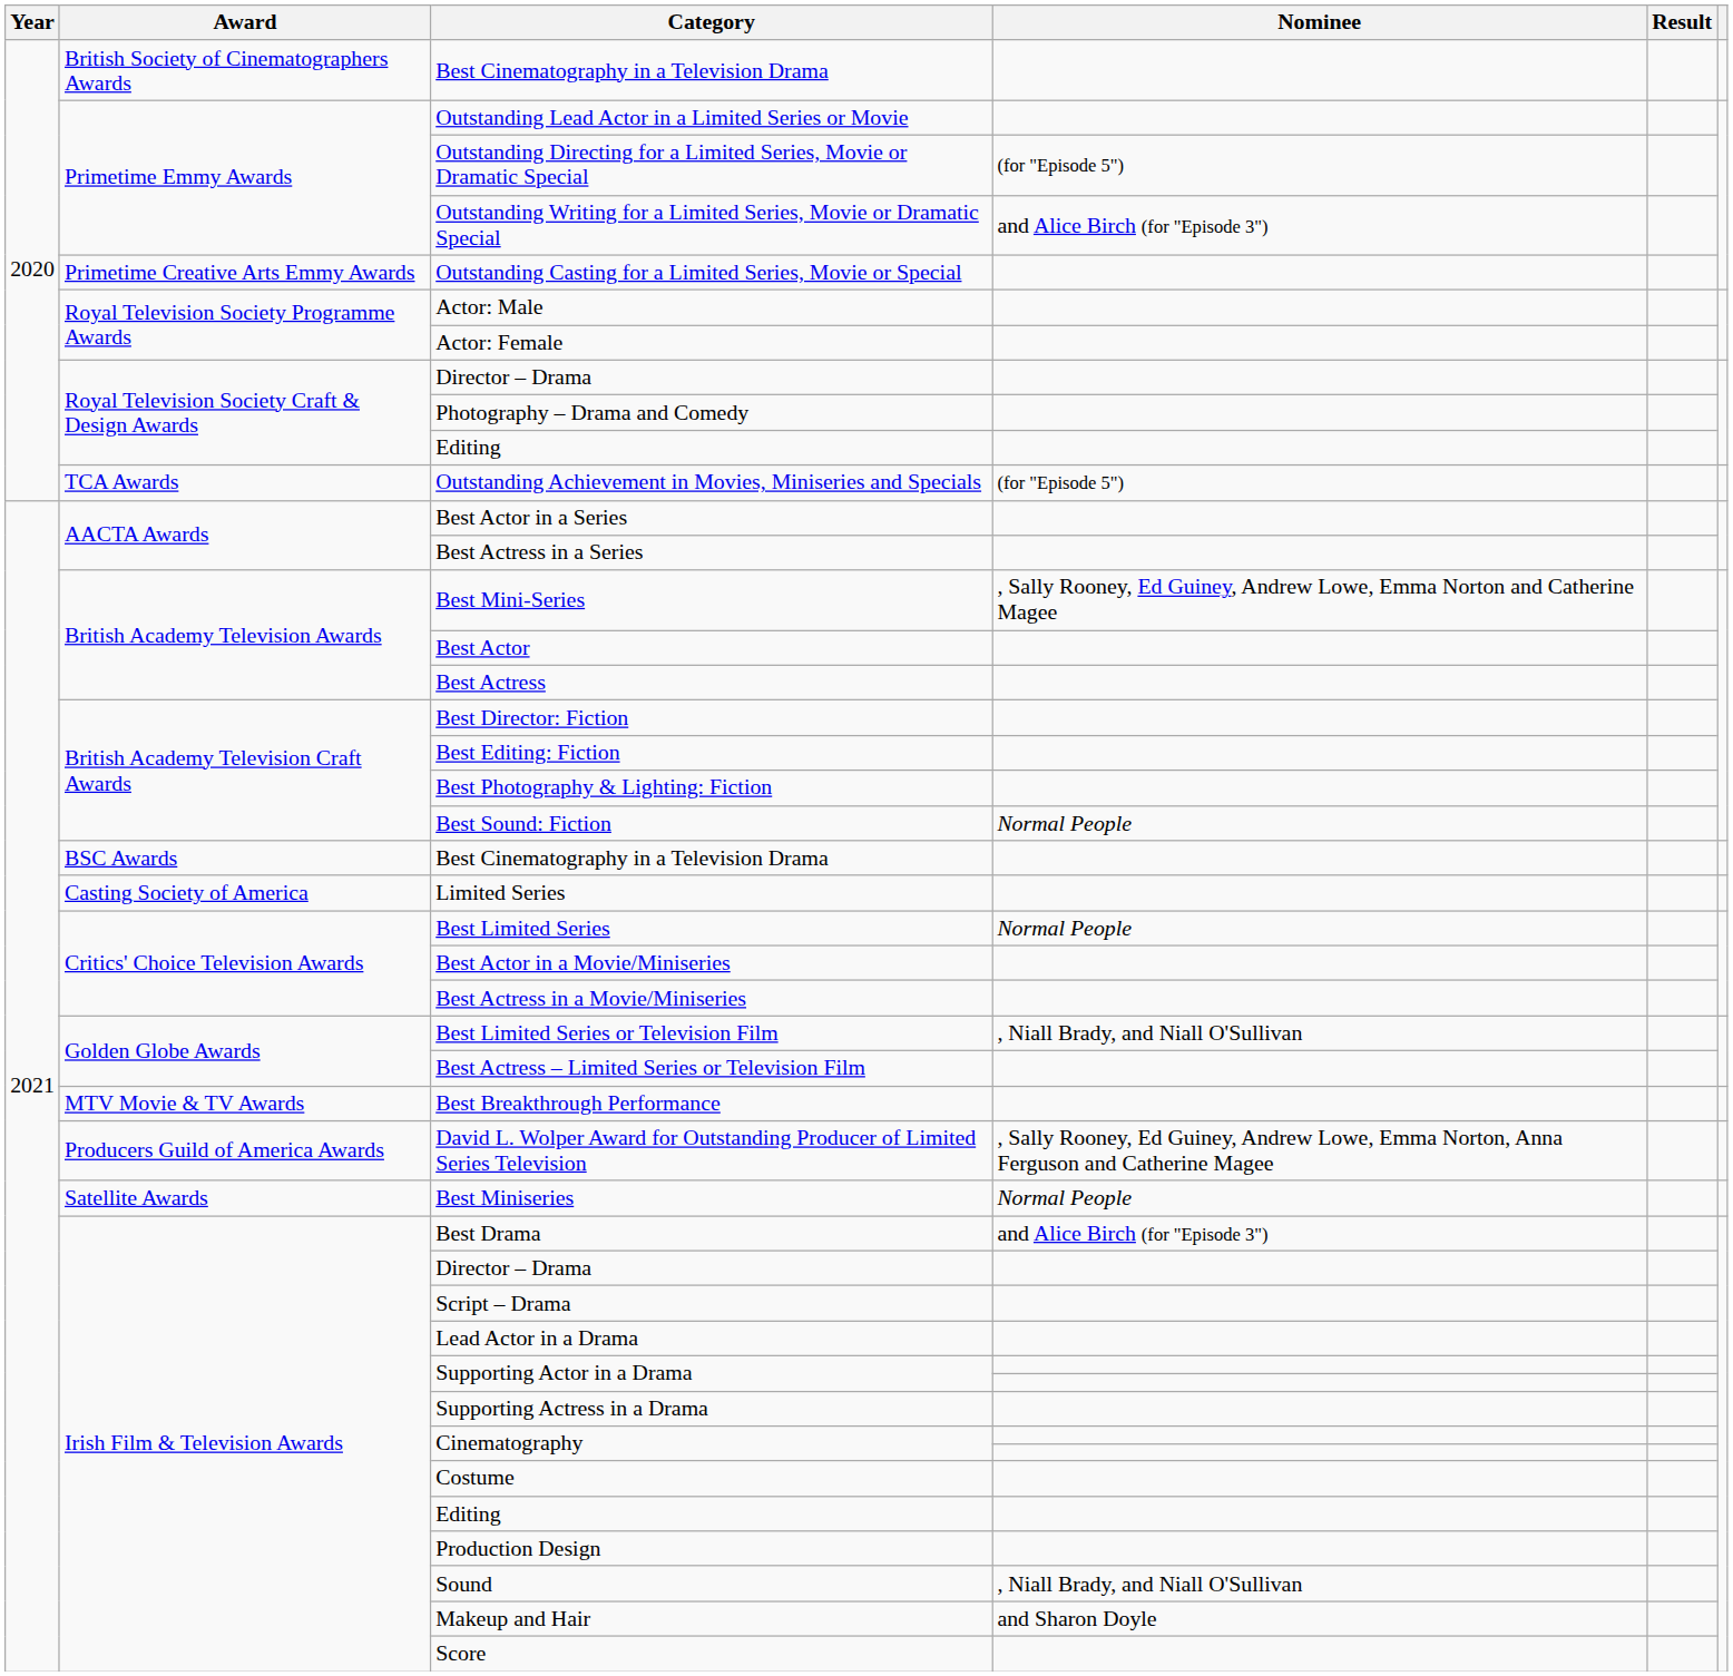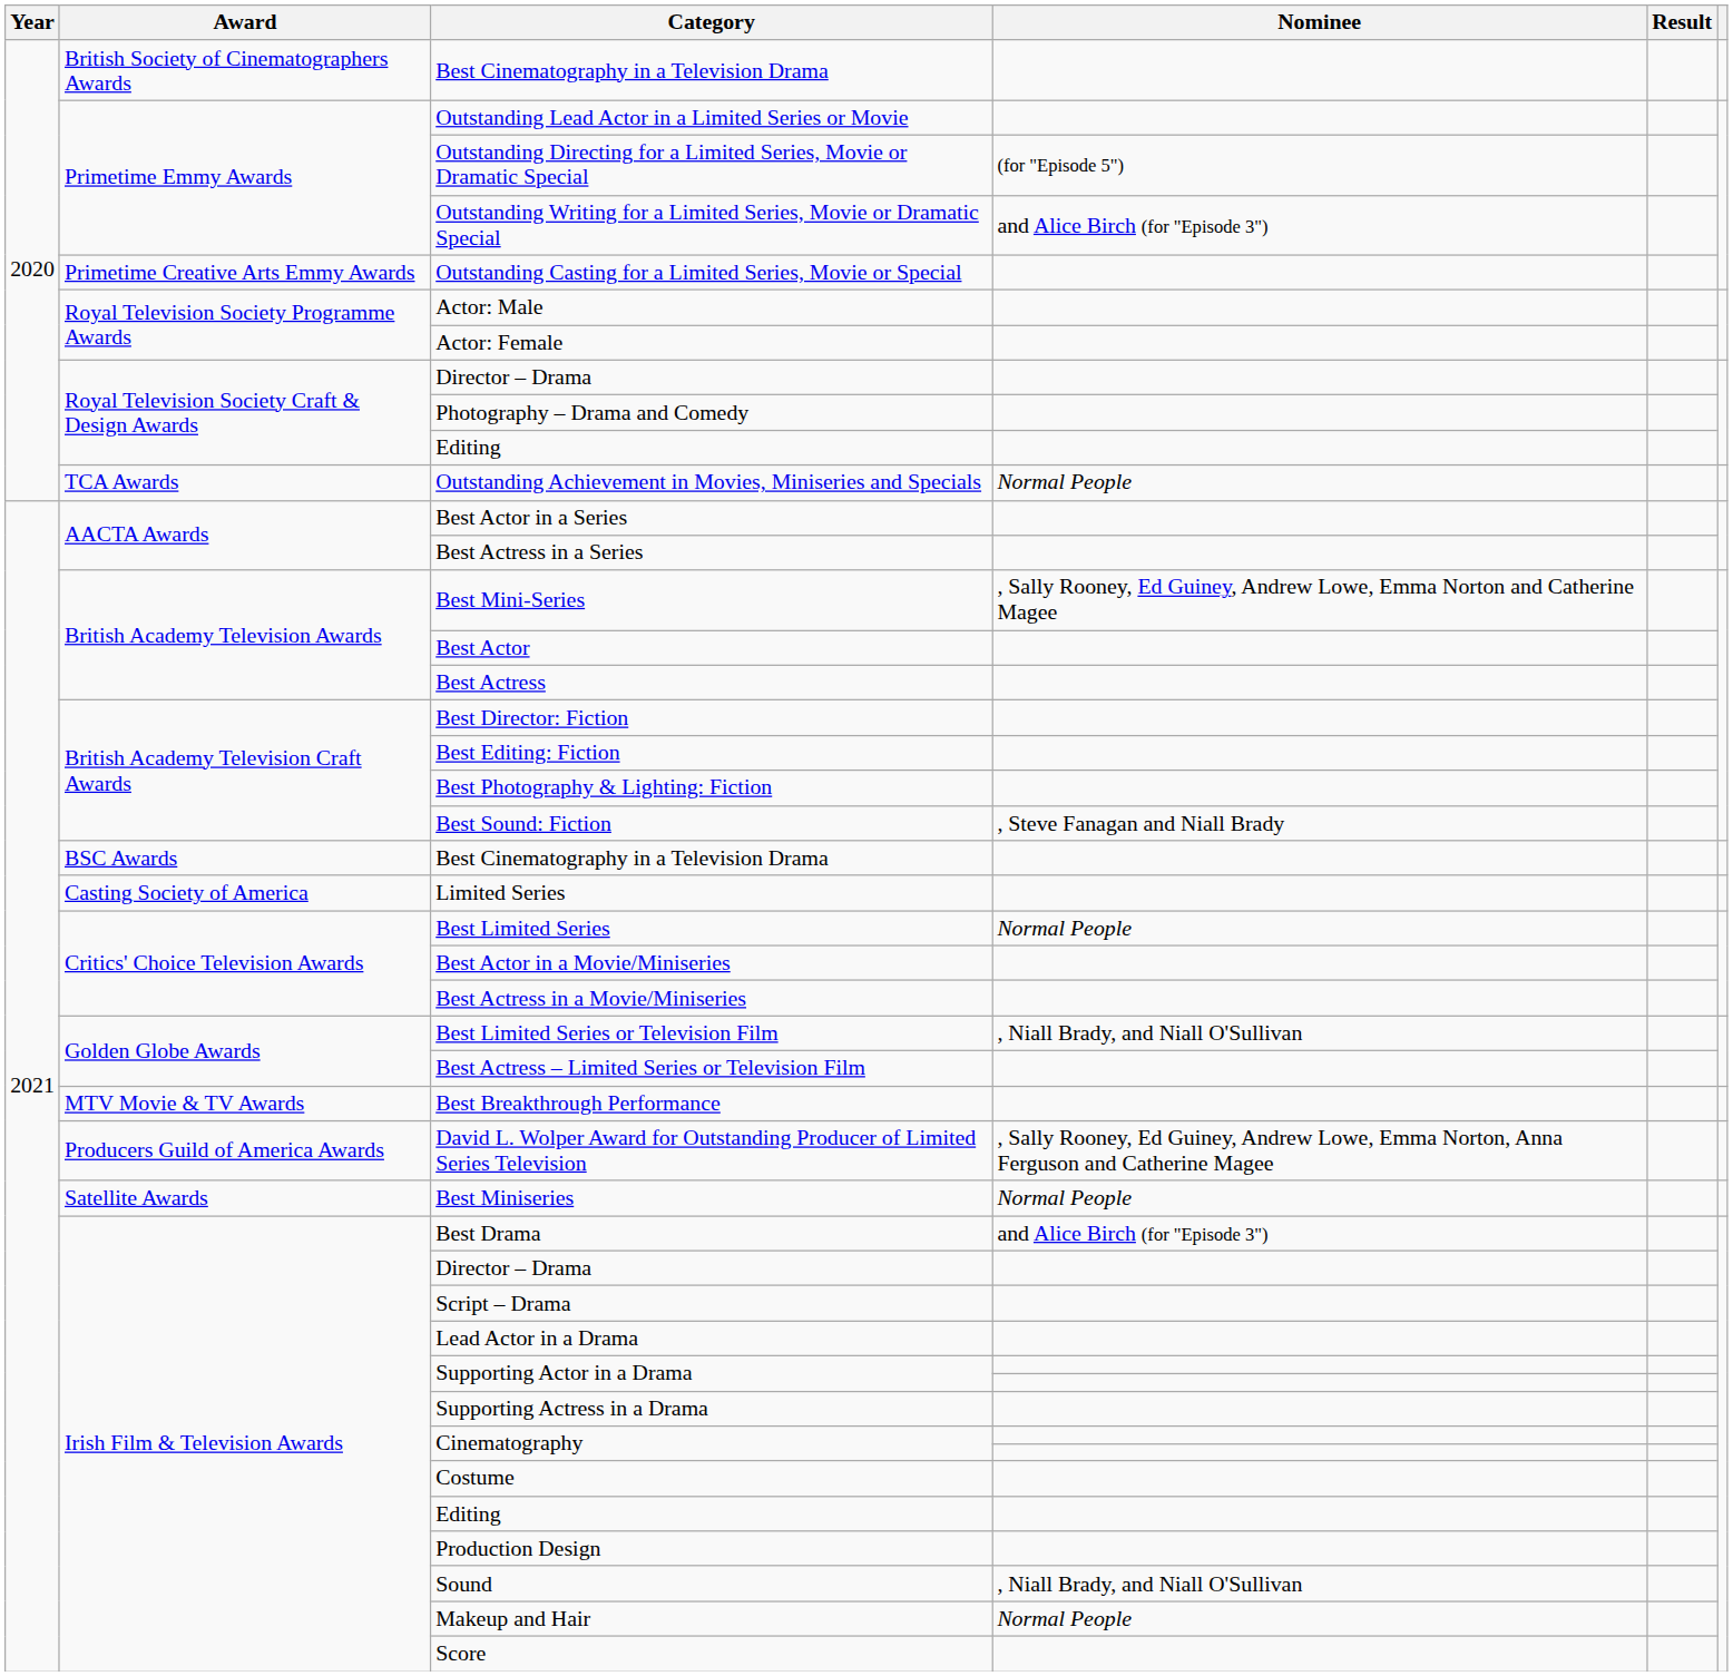Outstanding Achievement in Movies, Miniseries and Specials | Nominee: (for "Episode 5") -> Normal People
Best Sound: Fiction | Nominee: Normal People -> , Steve Fanagan and Niall Brady
Makeup and Hair | Nominee: and Sharon Doyle -> Normal People
